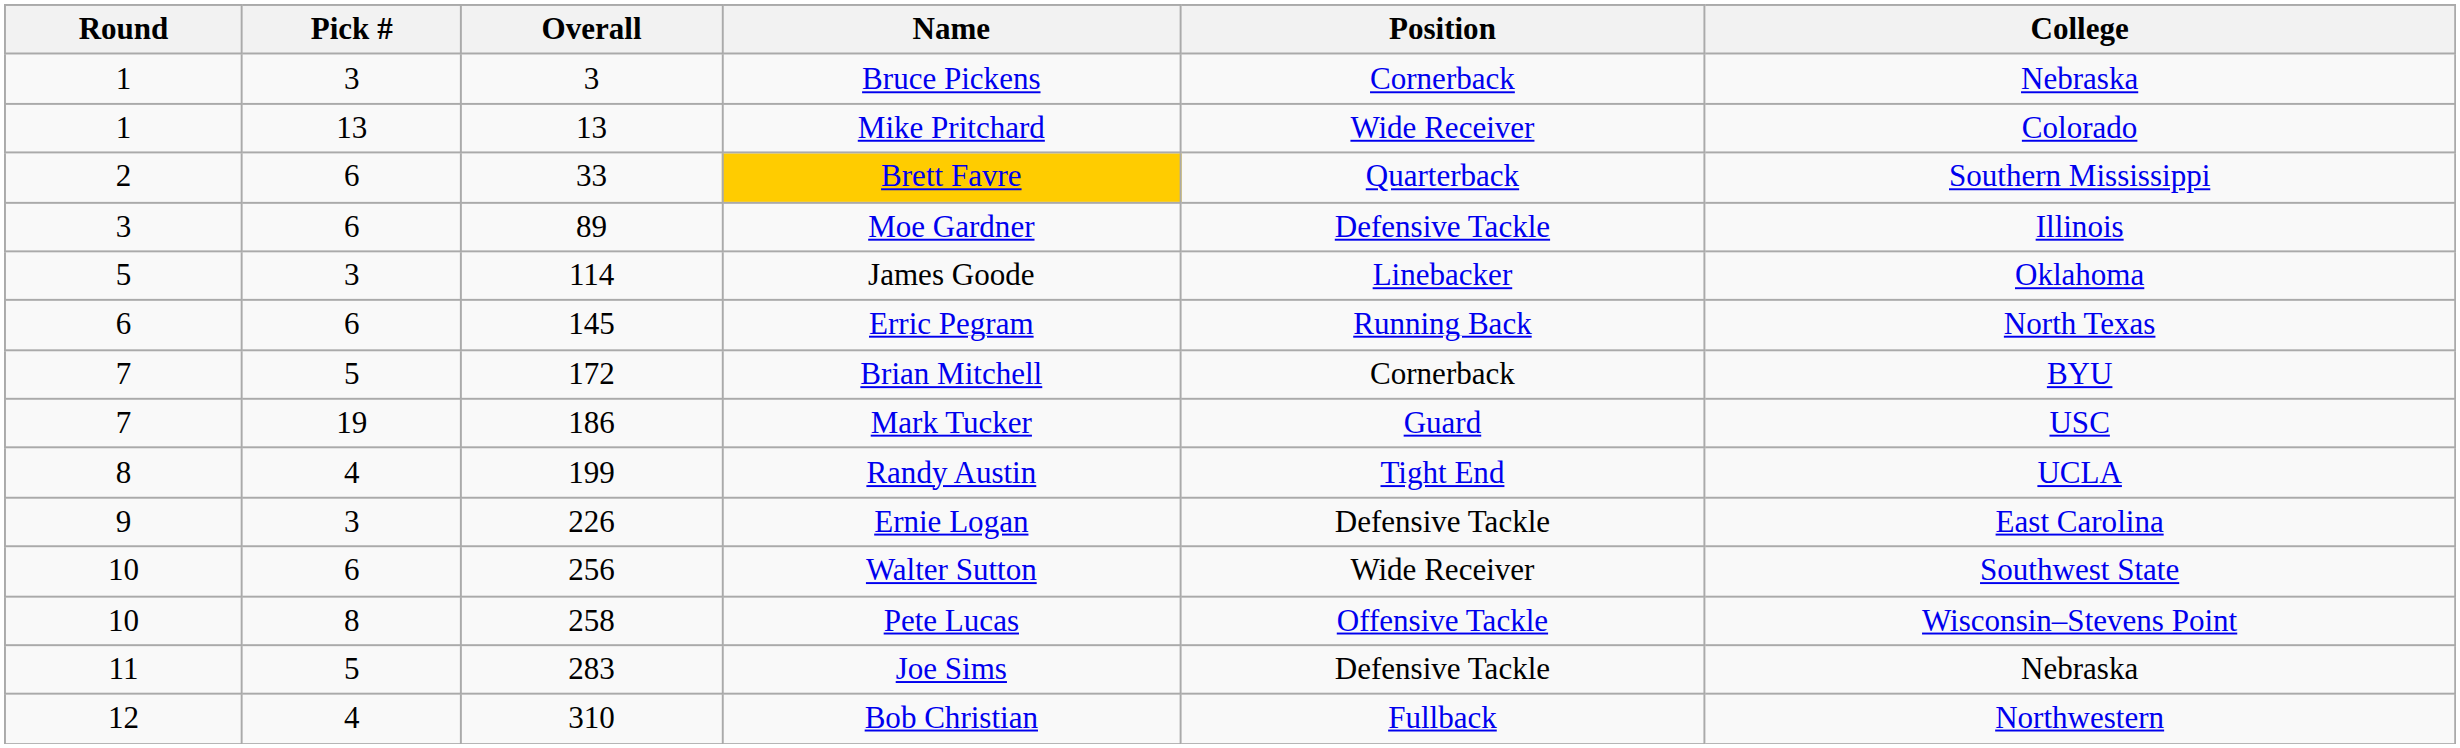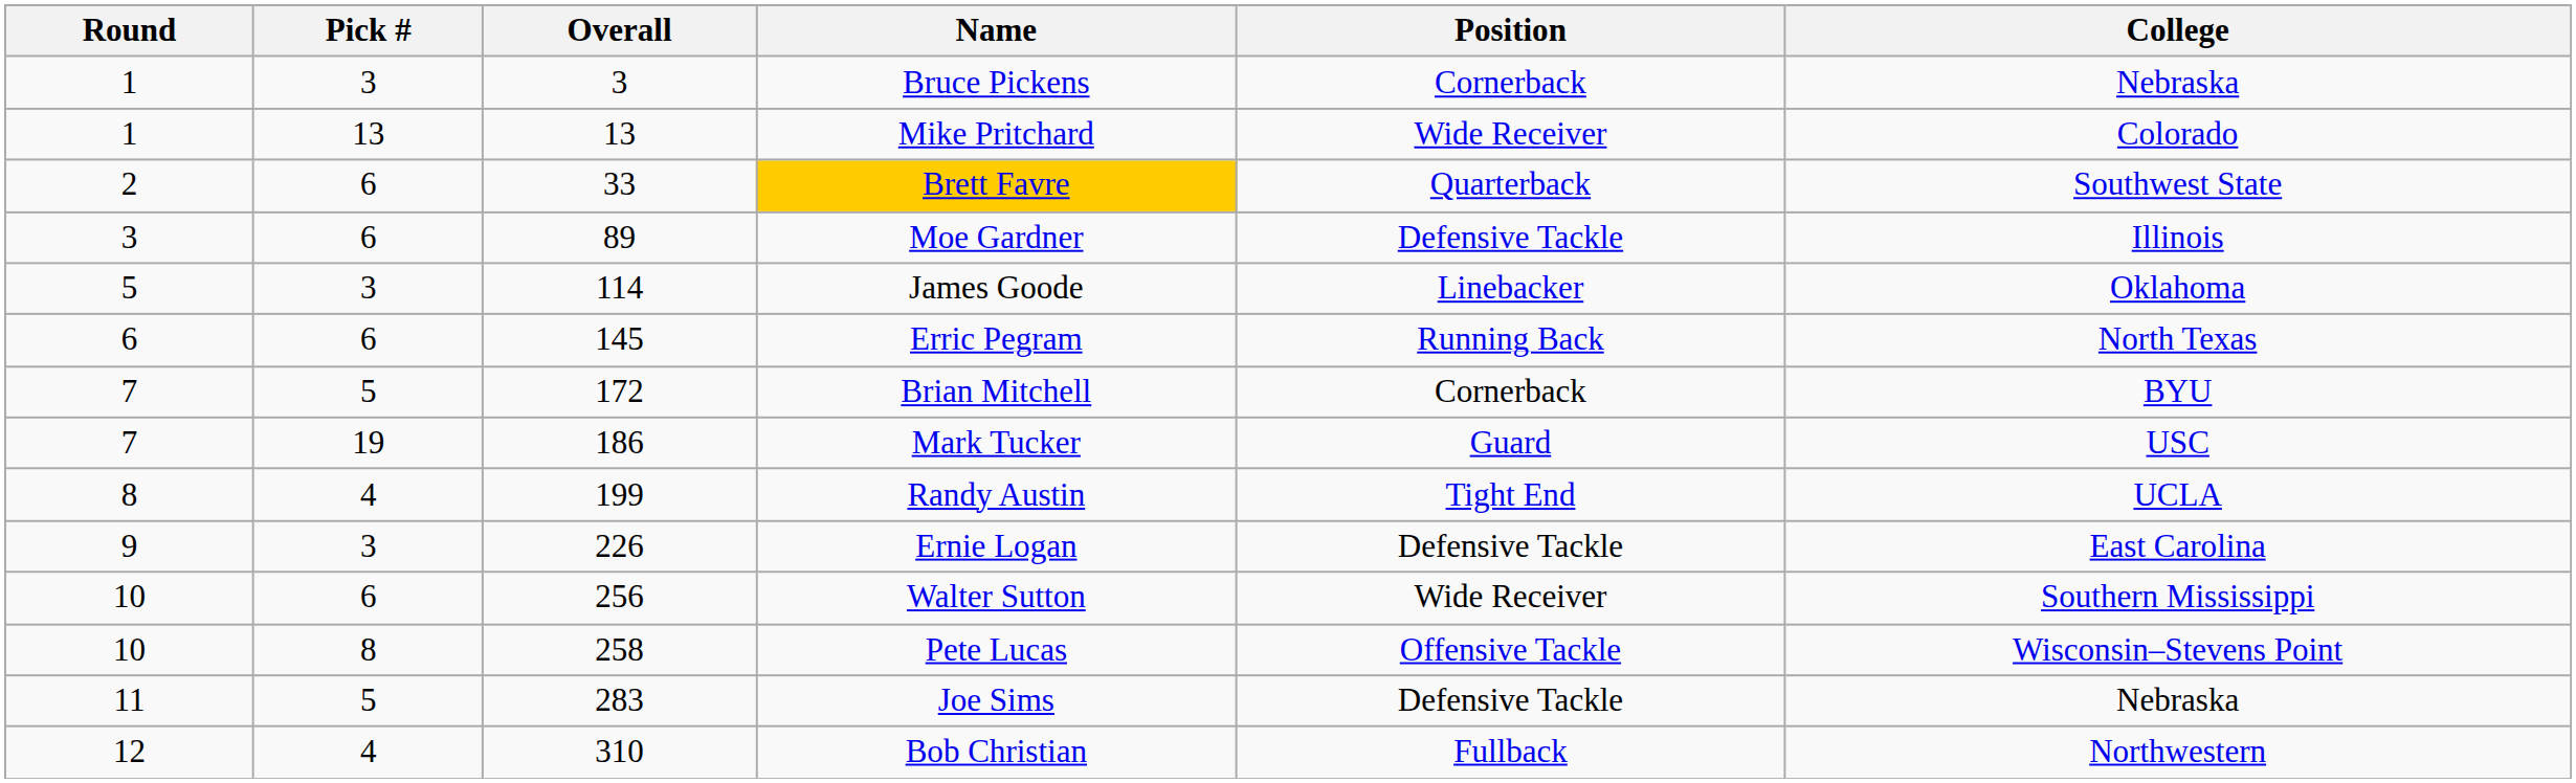Brett Favre | College: Southern Mississippi -> Southwest State
Walter Sutton | College: Southwest State -> Southern Mississippi
